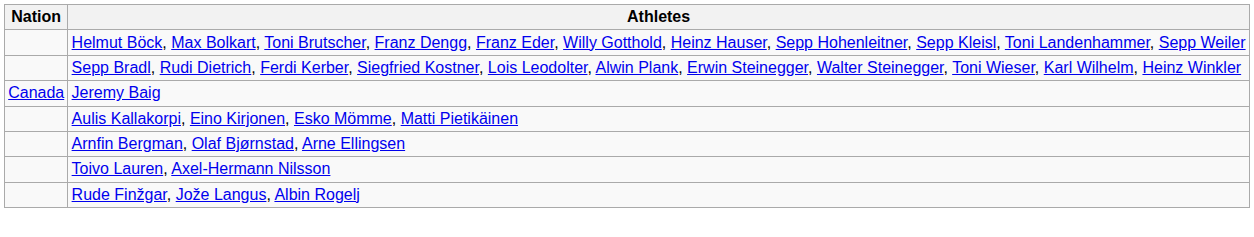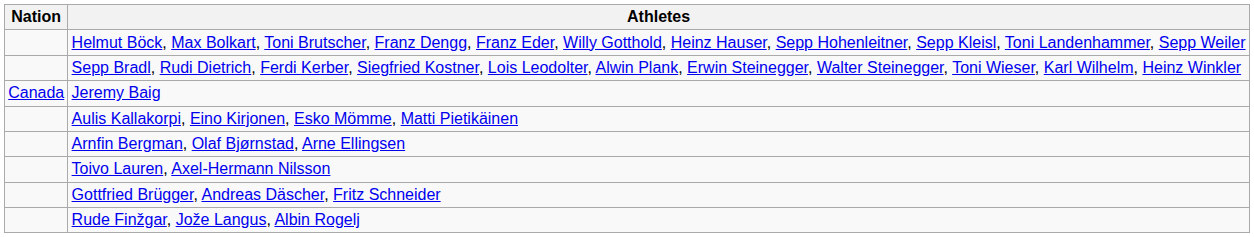+ row: Gottfried Brügger, Andreas Däscher, Fritz Schneider
